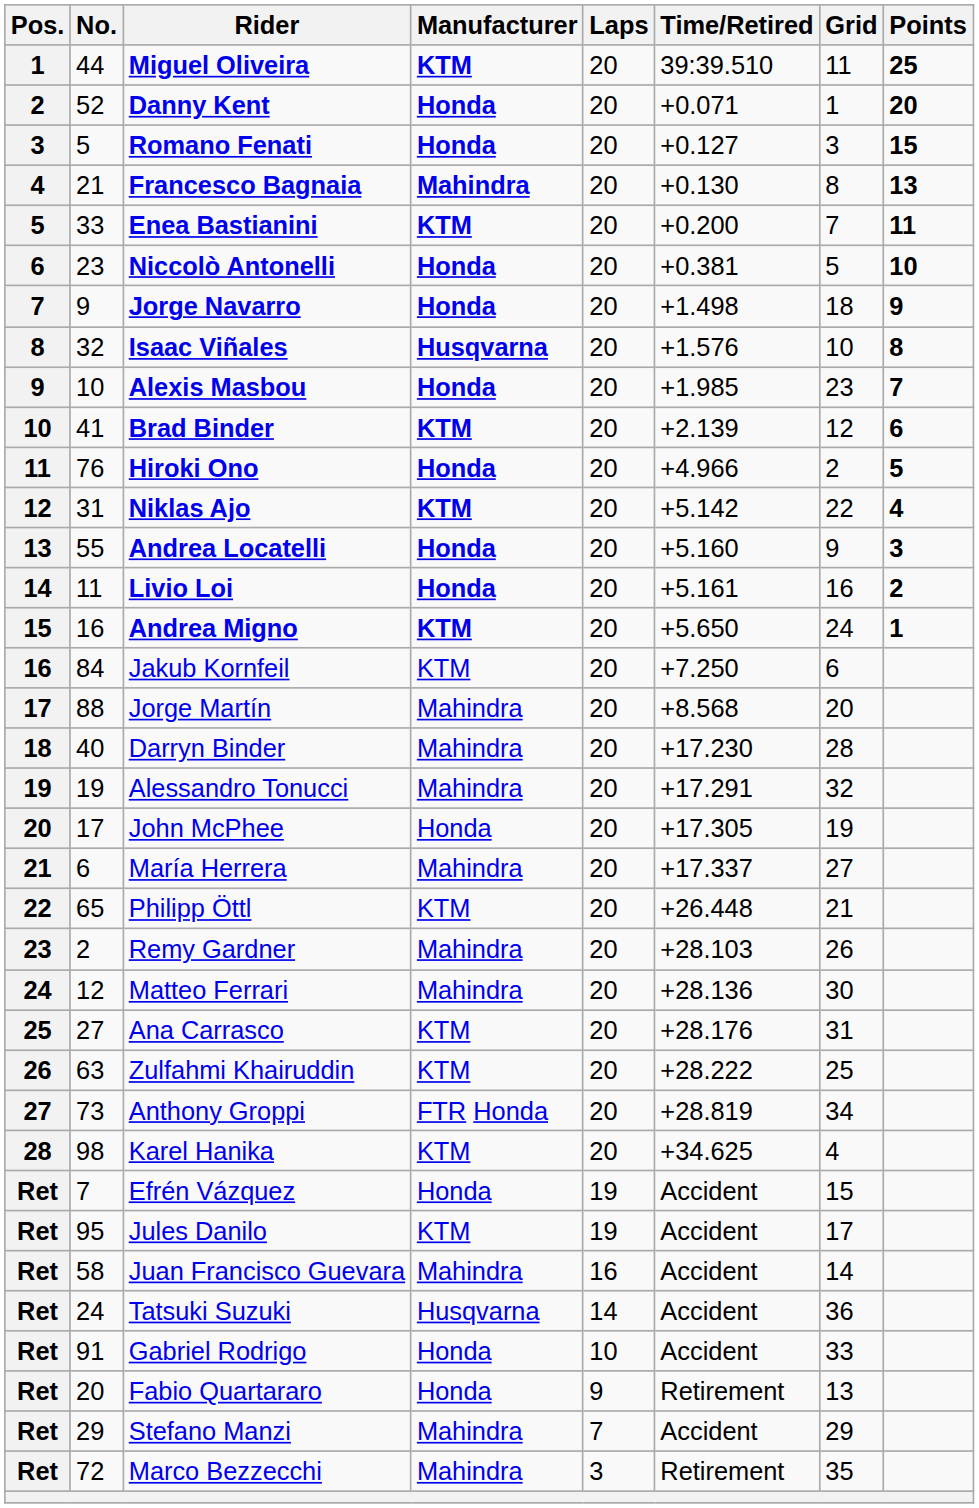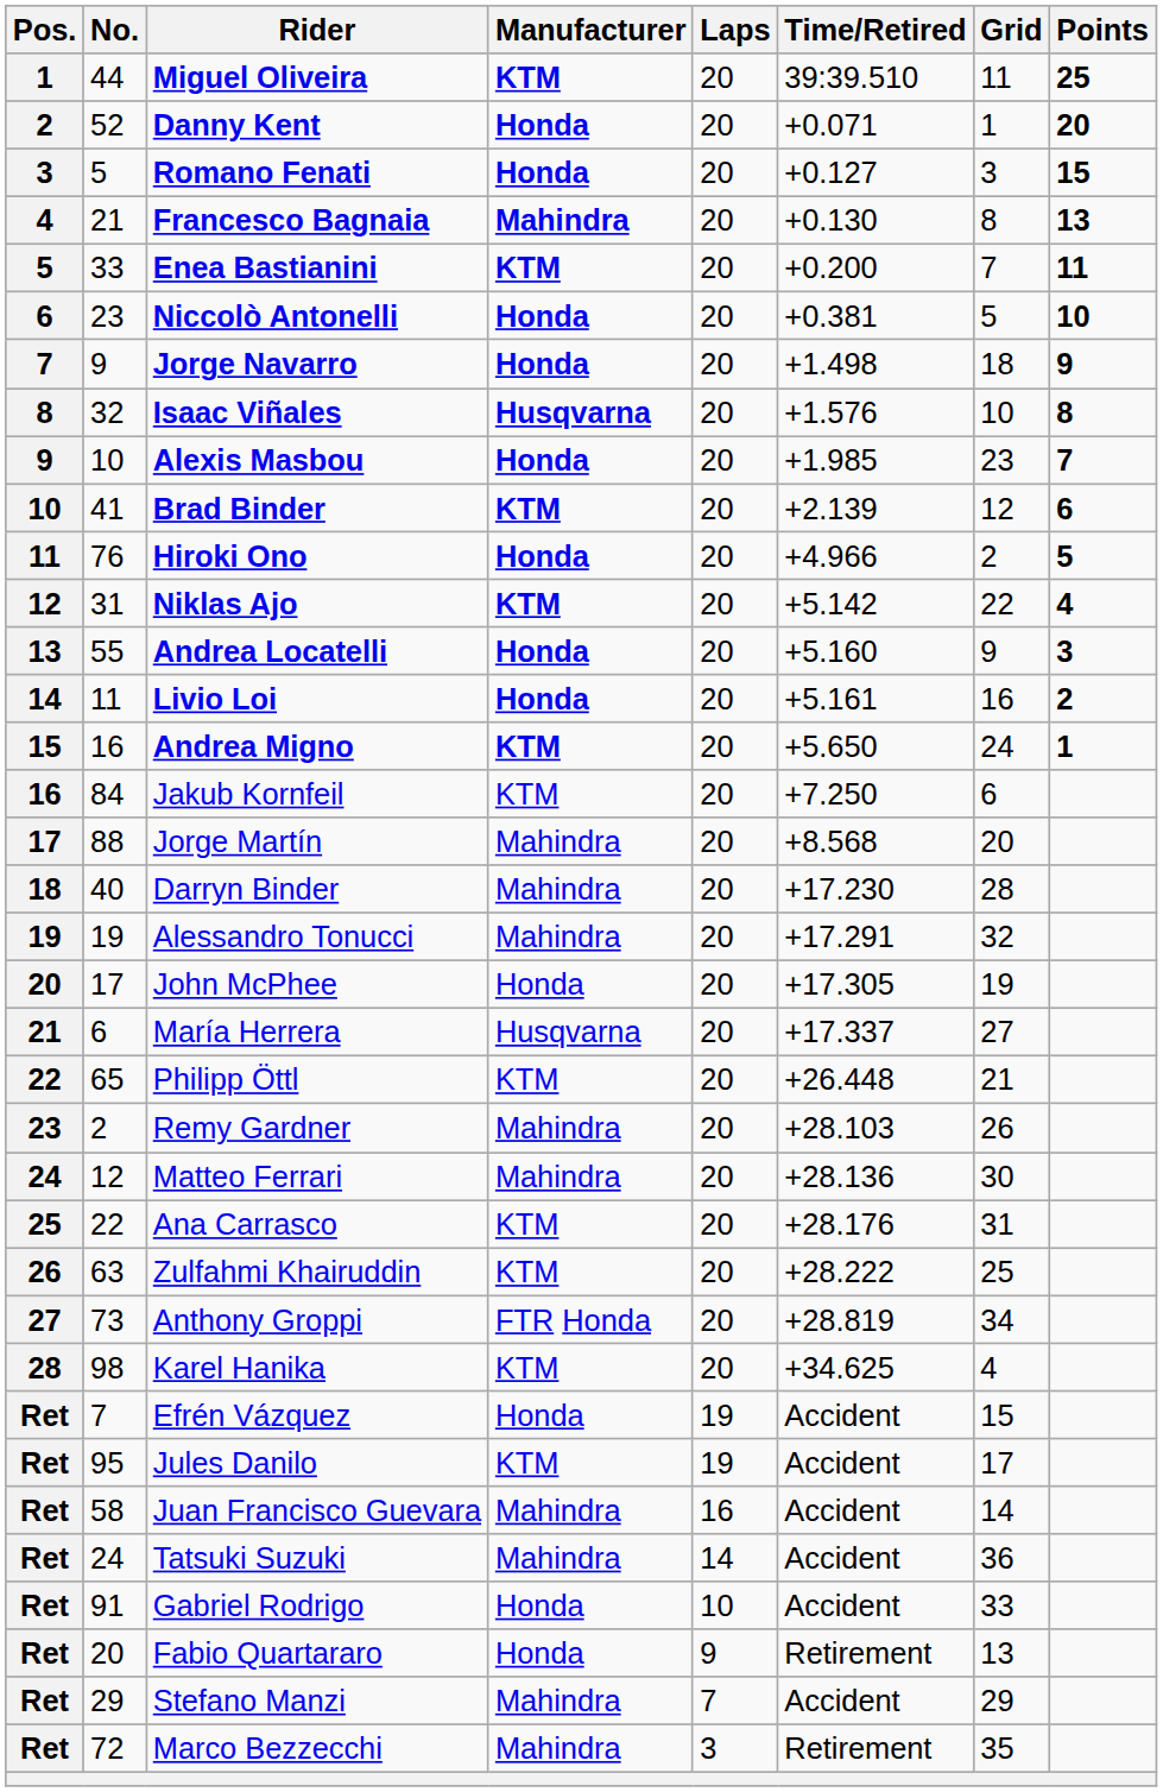María Herrera | Manufacturer: Mahindra -> Husqvarna
Ana Carrasco | No.: 27 -> 22
Tatsuki Suzuki | Manufacturer: Husqvarna -> Mahindra
